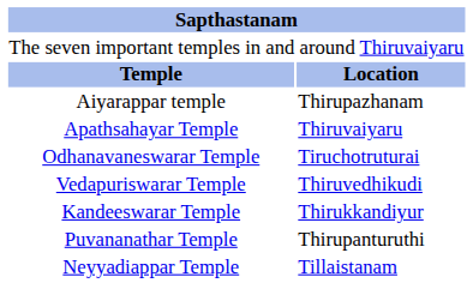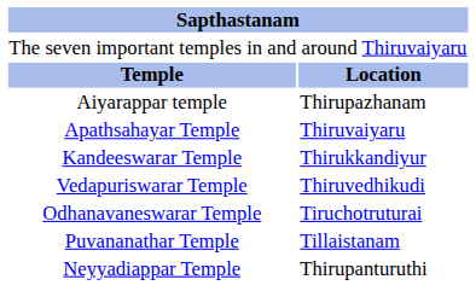rows swapped: Odhanavaneswarar Temple <-> Kandeeswarar Temple
Puvananathar Temple | column 2: Thirupanturuthi -> Tillaistanam
Neyyadiappar Temple | column 2: Tillaistanam -> Thirupanturuthi
